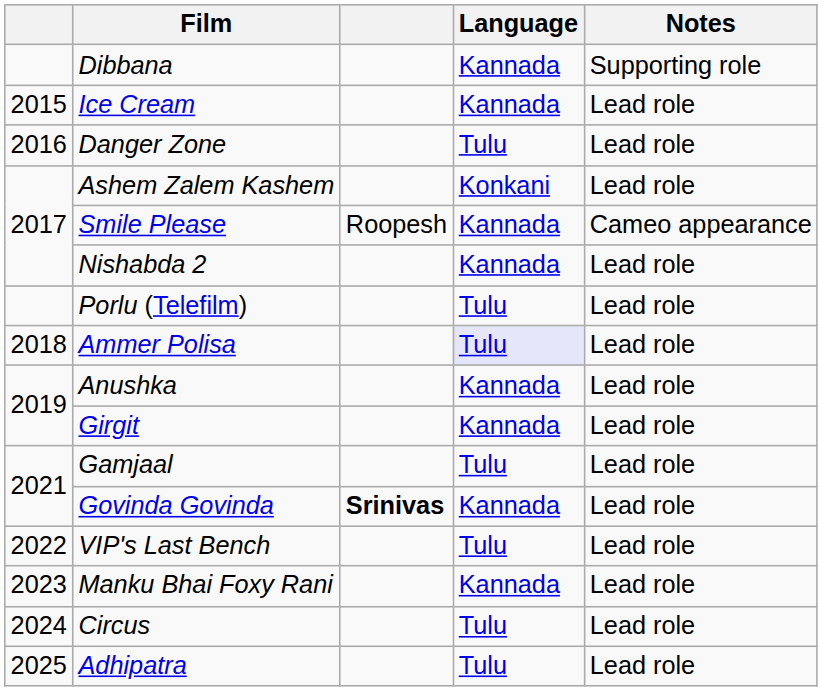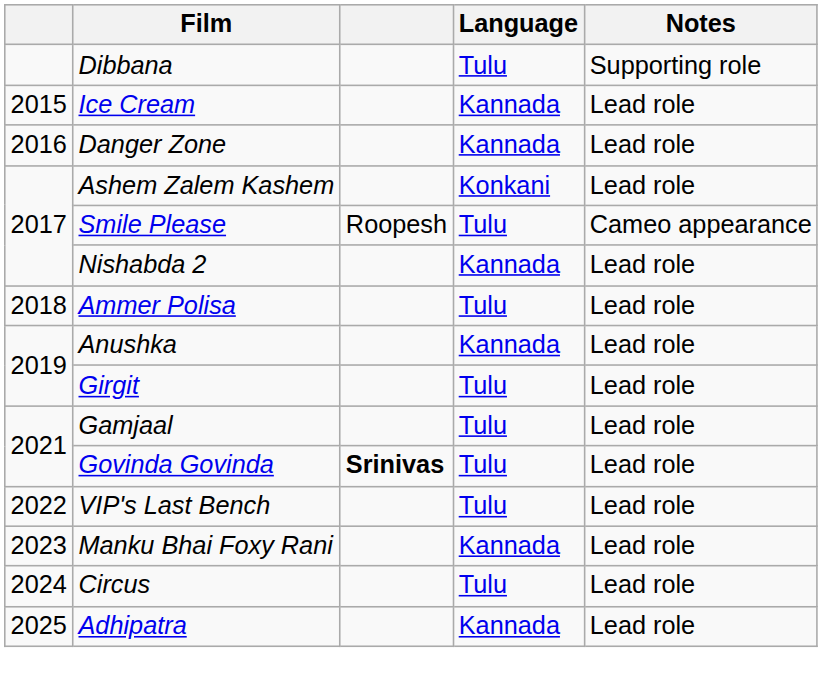Dibbana | Language: Kannada -> Tulu
Danger Zone | Language: Tulu -> Kannada
Smile Please | Language: Kannada -> Tulu
- row: Porlu (Telefilm) | Tulu | Lead role
Ammer Polisa | Language: lavender background -> no background
Girgit | Language: Kannada -> Tulu
Govinda Govinda | Language: Kannada -> Tulu
Adhipatra | Language: Tulu -> Kannada
